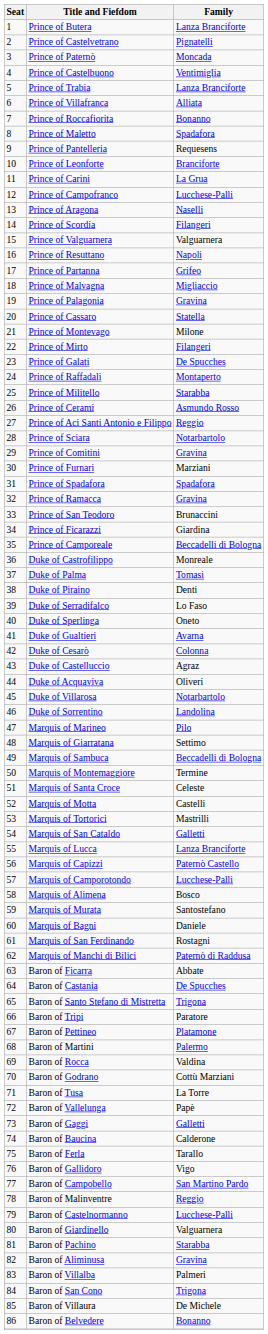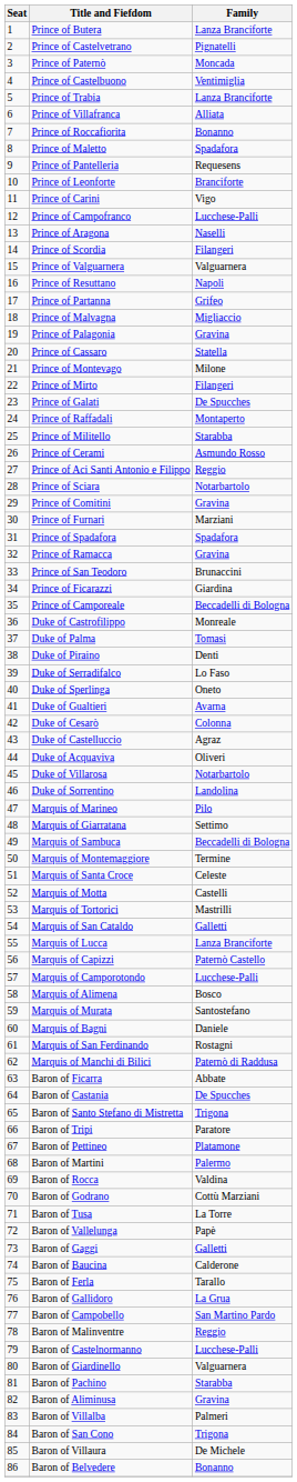Prince of Carini | Family: La Grua -> Vigo
Baron of Gallidoro | Family: Vigo -> La Grua
